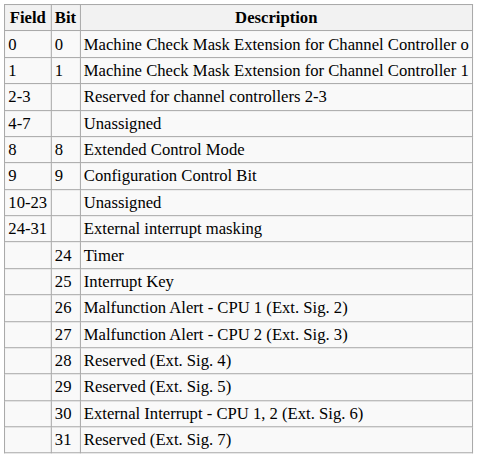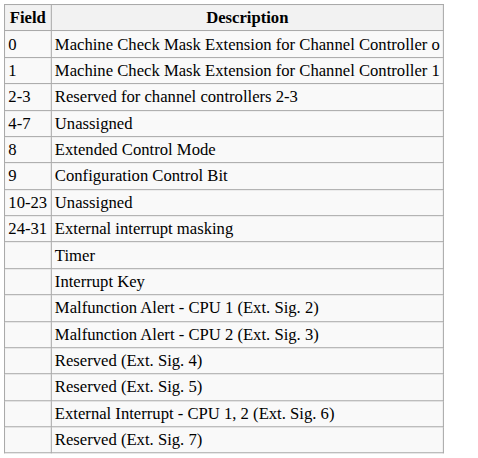- column: Bit | 0 | 1 | 8 | 9 | 24 | 25 | 26 | 27 | 28 | 29 | 30 | 31
